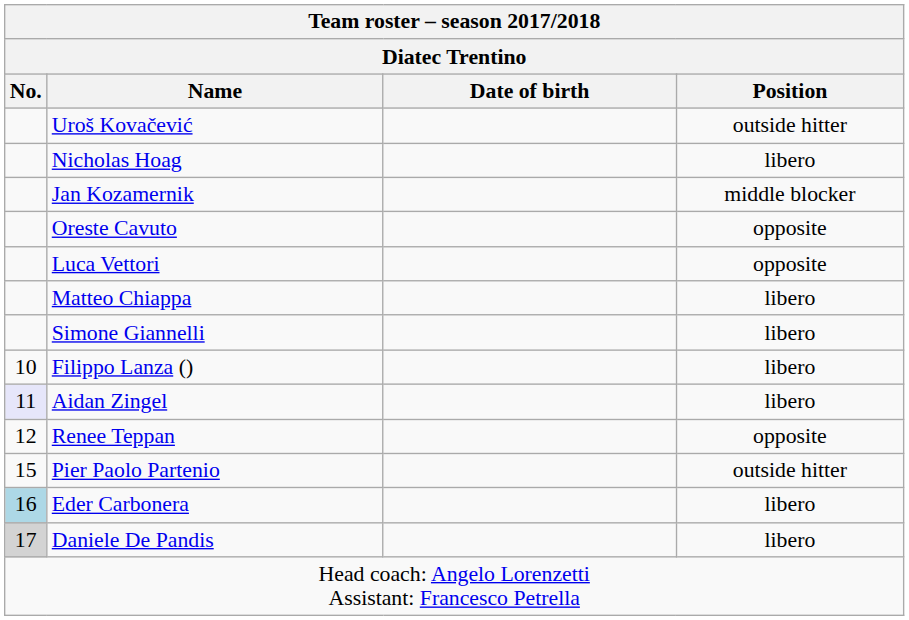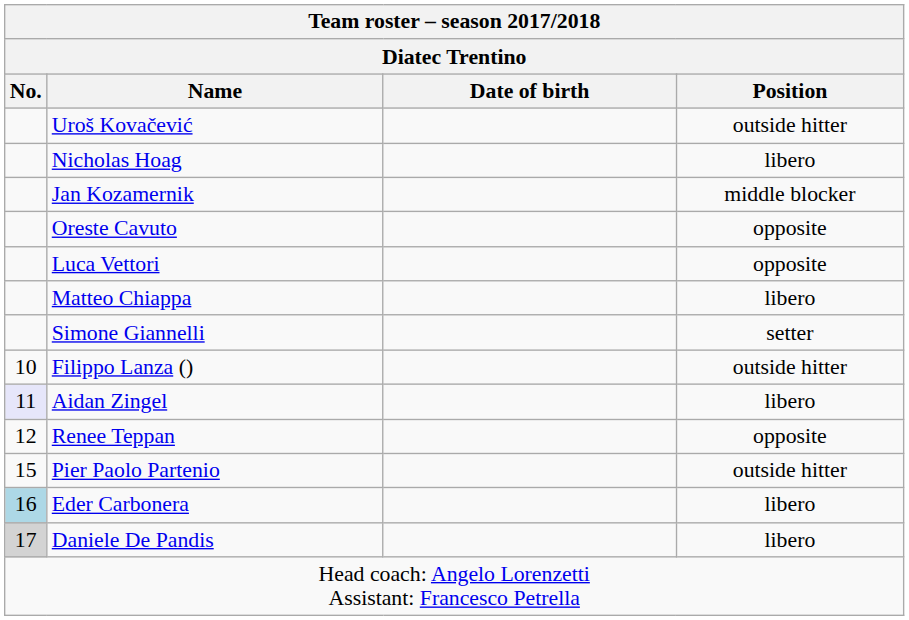Simone Giannelli | Position: libero -> setter
Filippo Lanza () | Position: libero -> outside hitter
